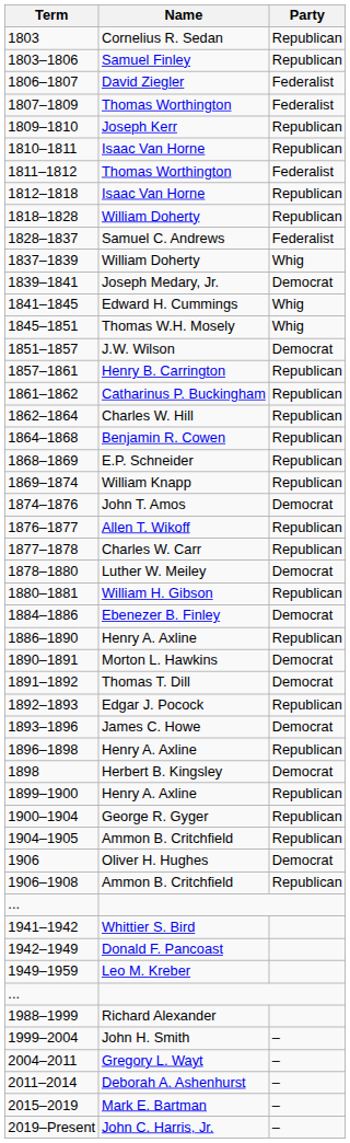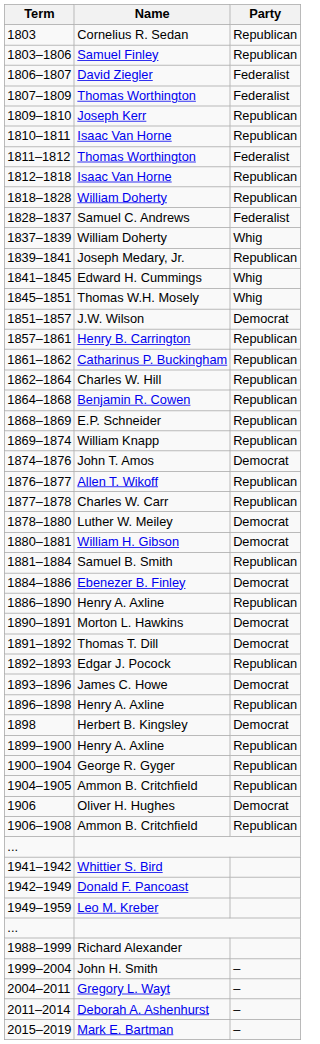1839–1841 | Party: Democrat -> Republican
1880–1881 | Party: Republican -> Democrat
+ row: 1881–1884 | Samuel B. Smith | Republican
- row: 2019–Present | John C. Harris, Jr. | –
